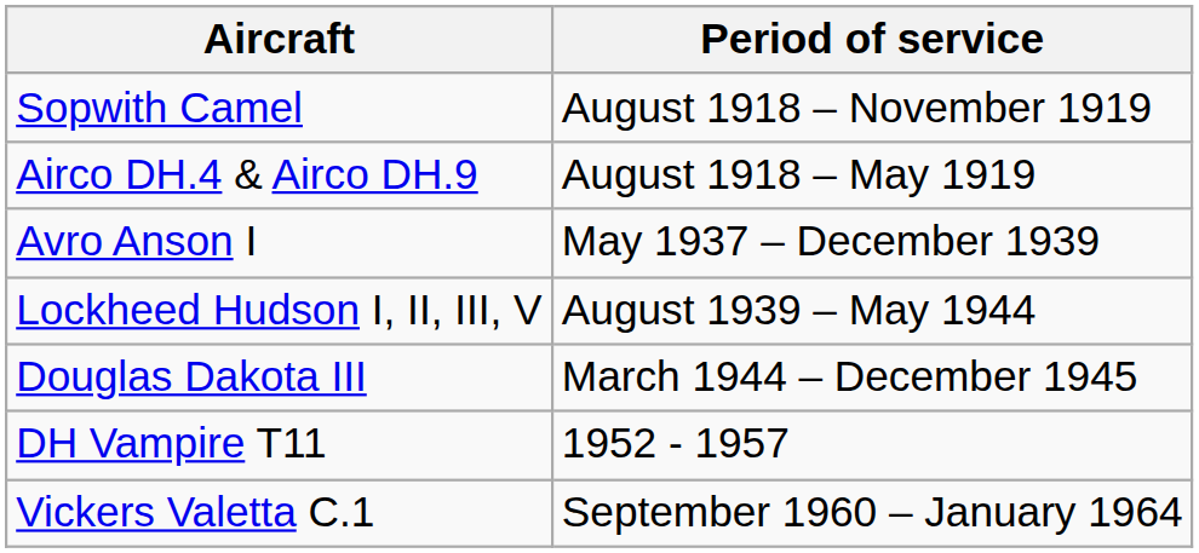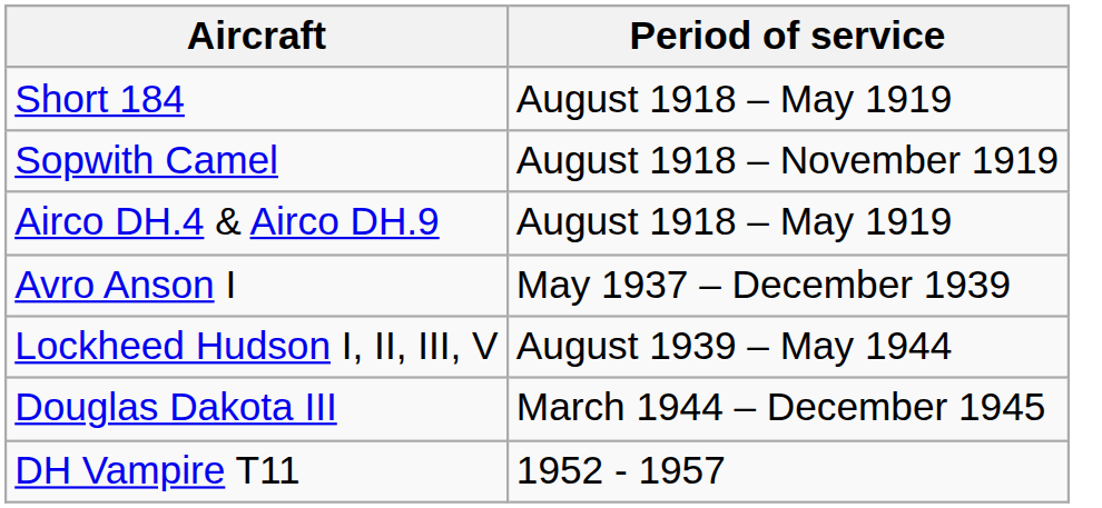+ row: Short 184 | August 1918 – May 1919
- row: Vickers Valetta C.1 | September 1960 – January 1964
